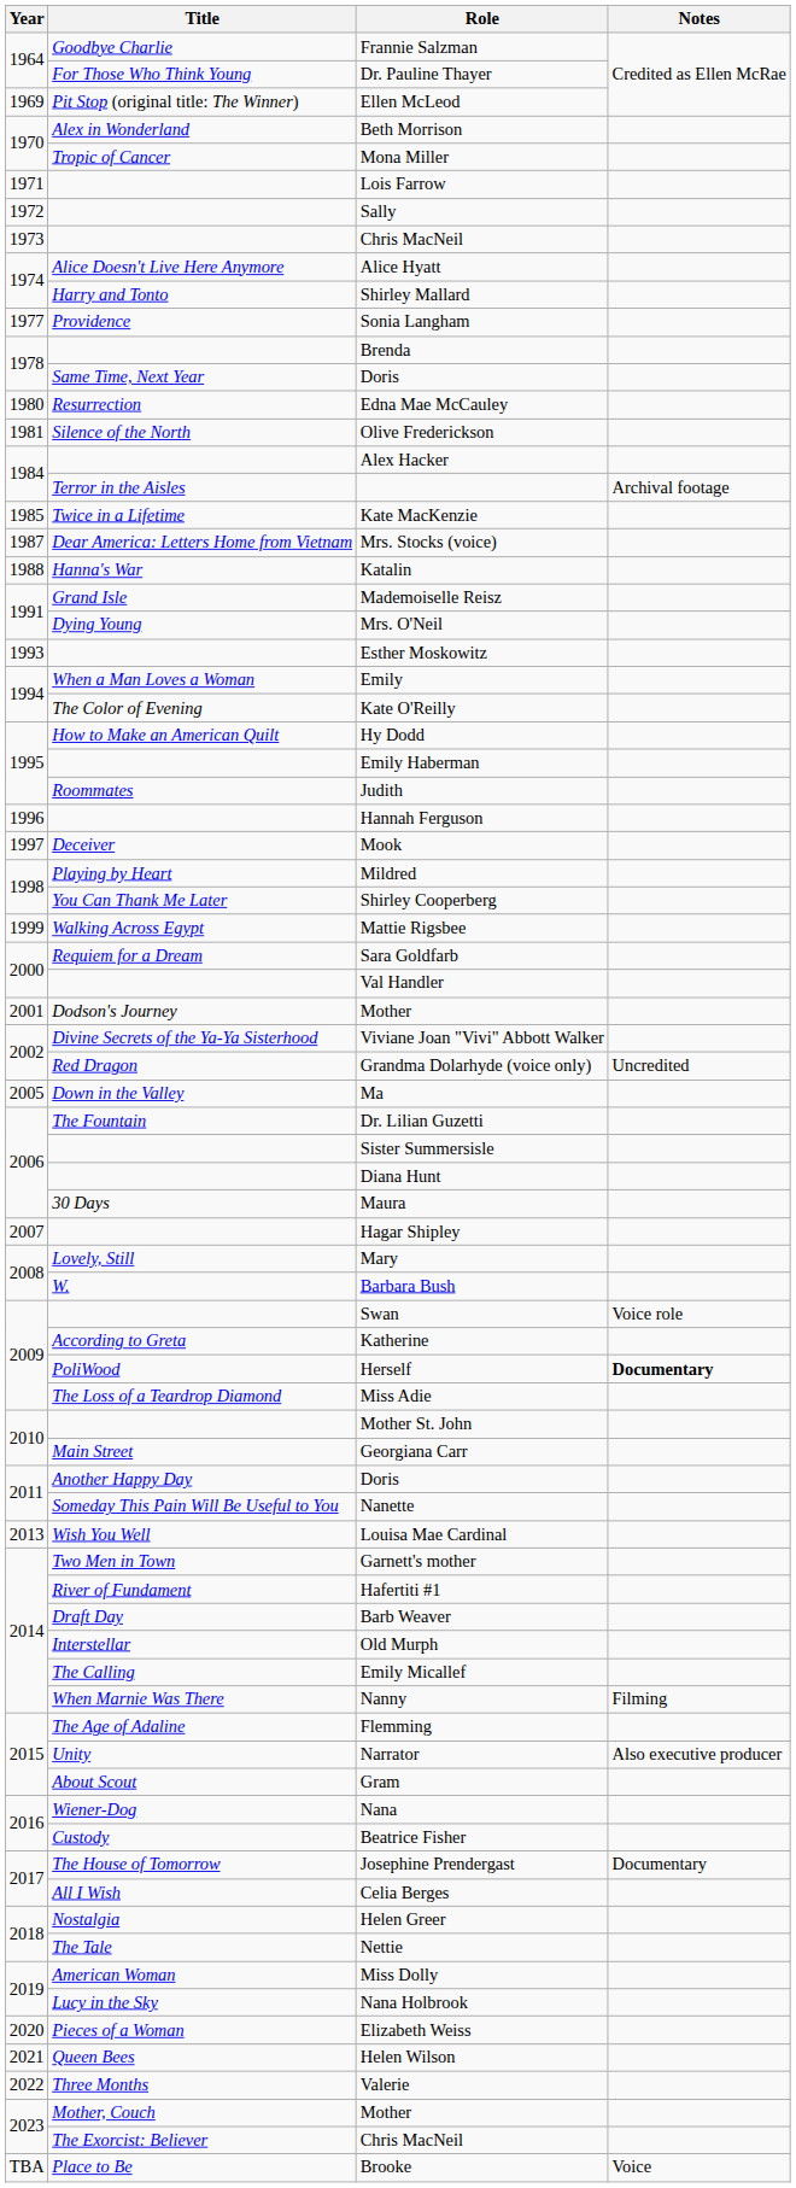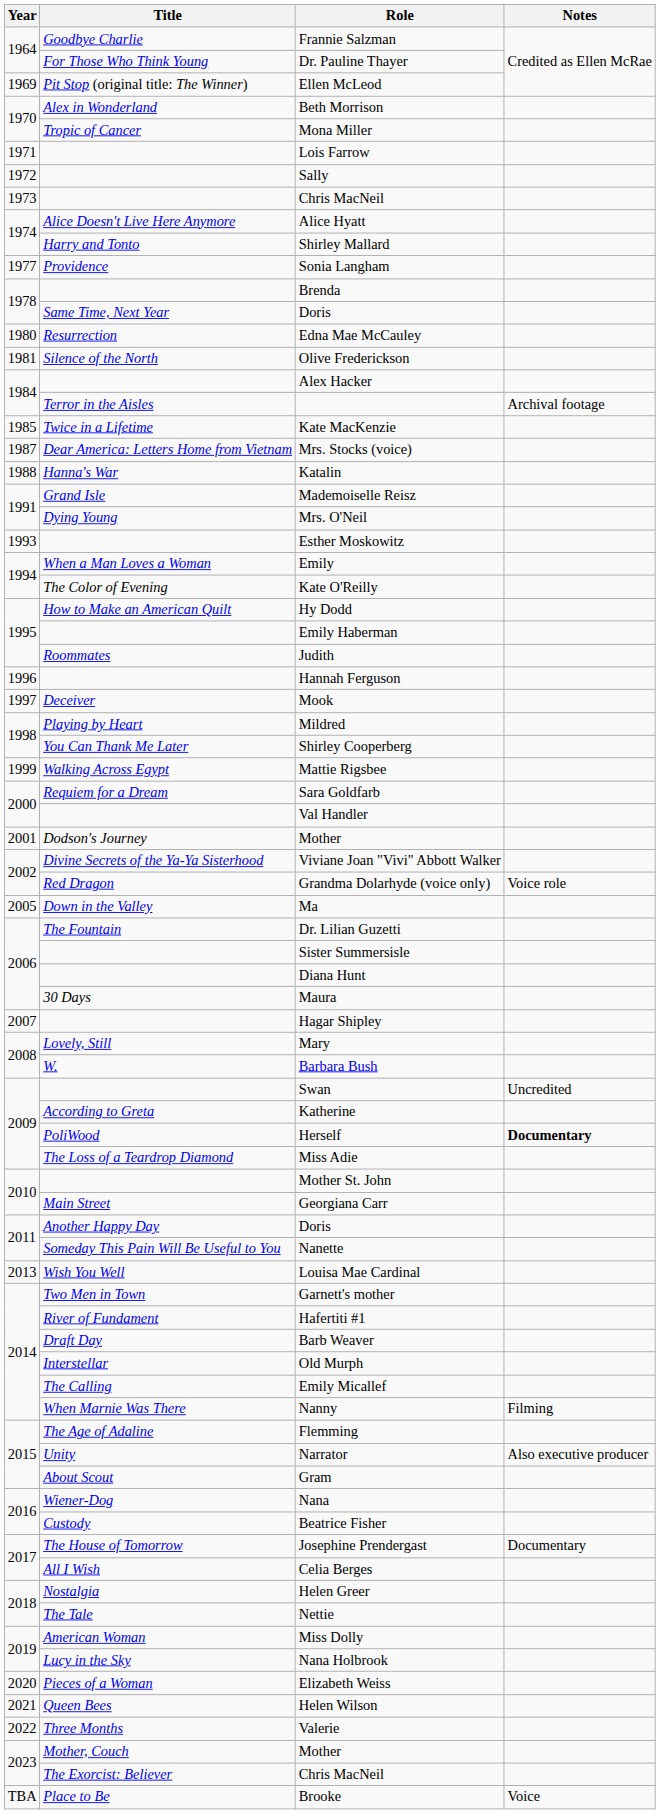Grandma Dolarhyde (voice only) | Notes: Uncredited -> Voice role
Swan | Notes: Voice role -> Uncredited
